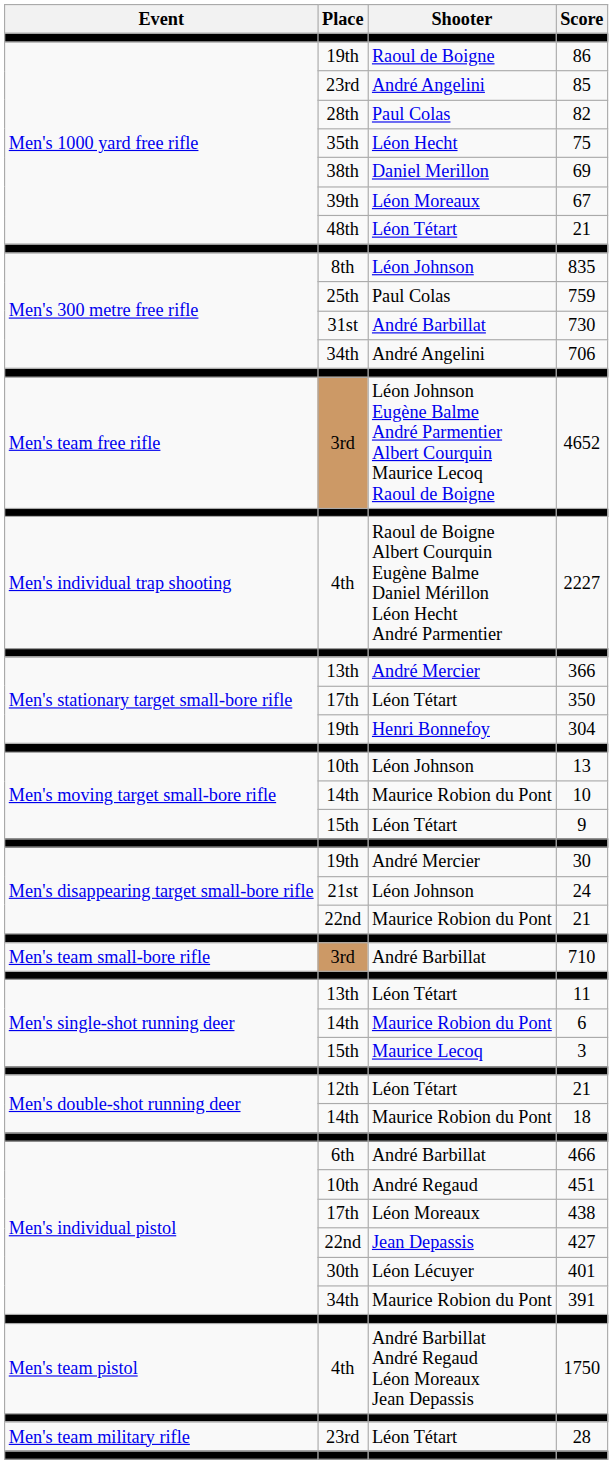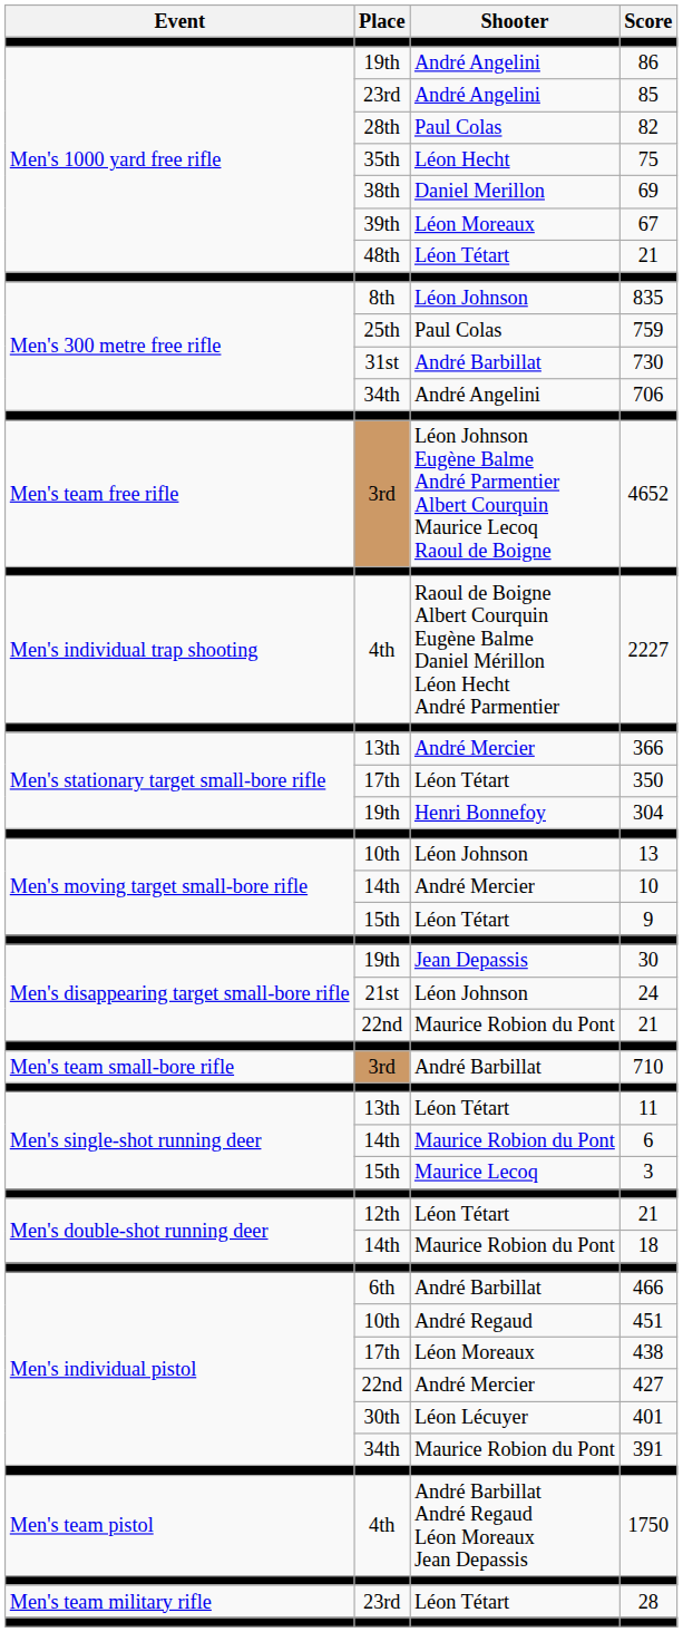86 | Shooter: Raoul de Boigne -> André Angelini
10 | Shooter: Maurice Robion du Pont -> André Mercier
30 | Shooter: André Mercier -> Jean Depassis
427 | Shooter: Jean Depassis -> André Mercier
